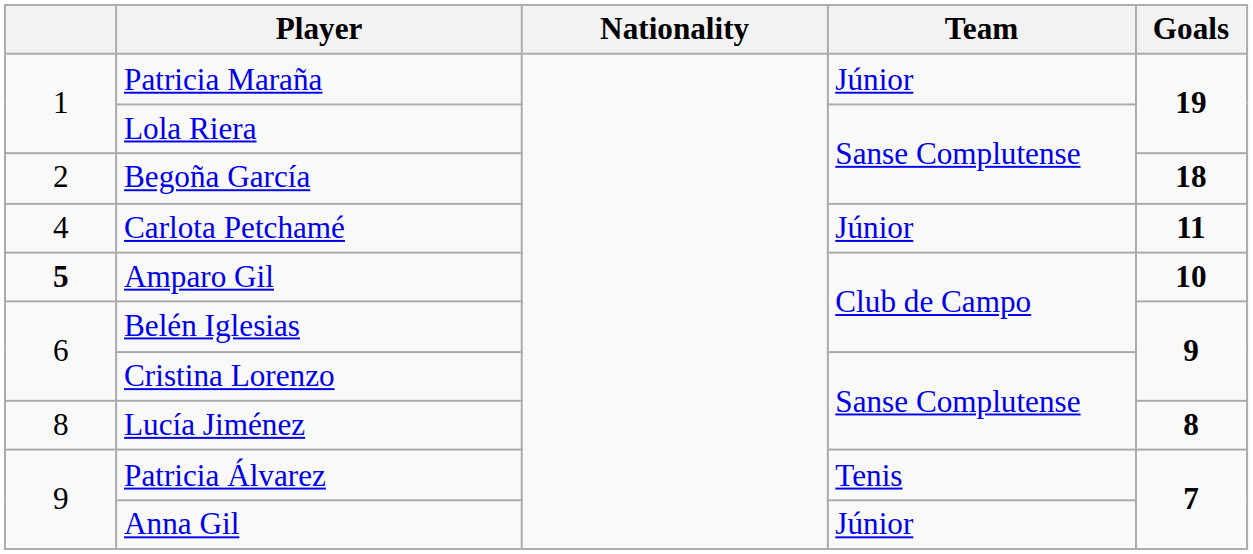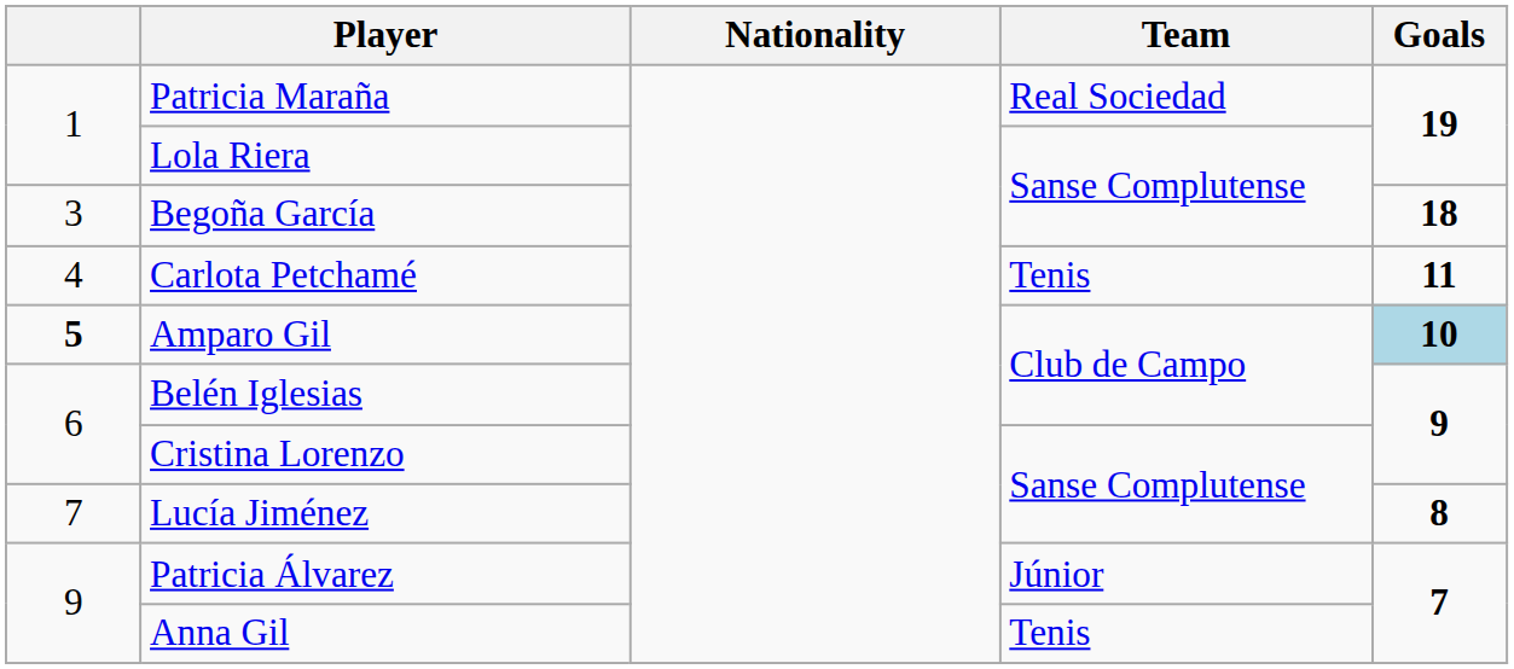Patricia Maraña | Team: Júnior -> Real Sociedad
Begoña García | column 1: 2 -> 3
Carlota Petchamé | Team: Júnior -> Tenis
Amparo Gil | Goals: no background -> lightblue background
Lucía Jiménez | column 1: 8 -> 7
Patricia Álvarez | Team: Tenis -> Júnior
Anna Gil | Team: Júnior -> Tenis
